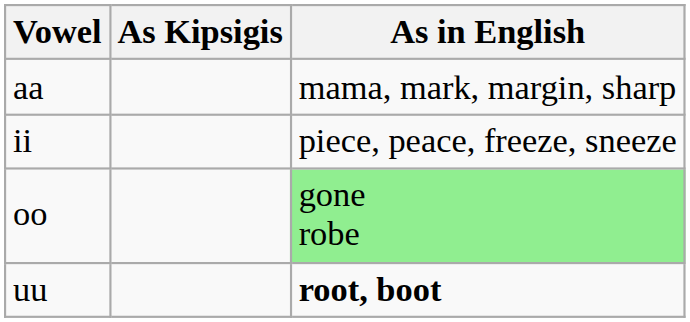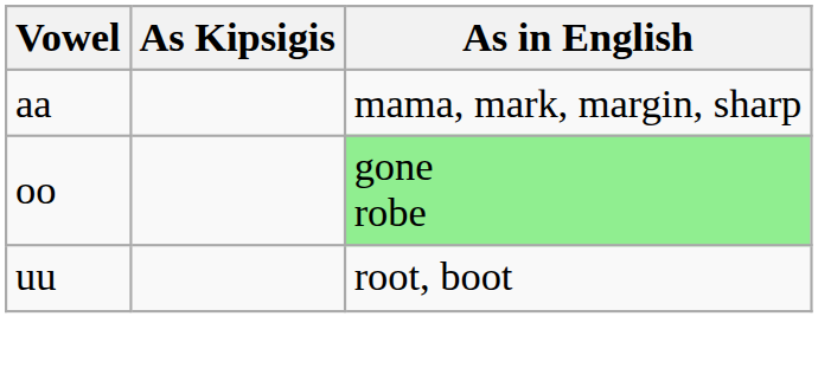- row: ii | piece, peace, freeze, sneeze
uu | As in English: bold -> normal
